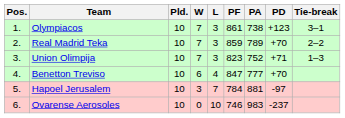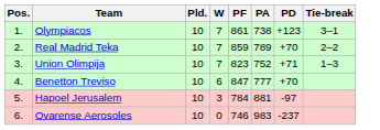- column: L | 3 | 3 | 3 | 4 | 7 | 10
